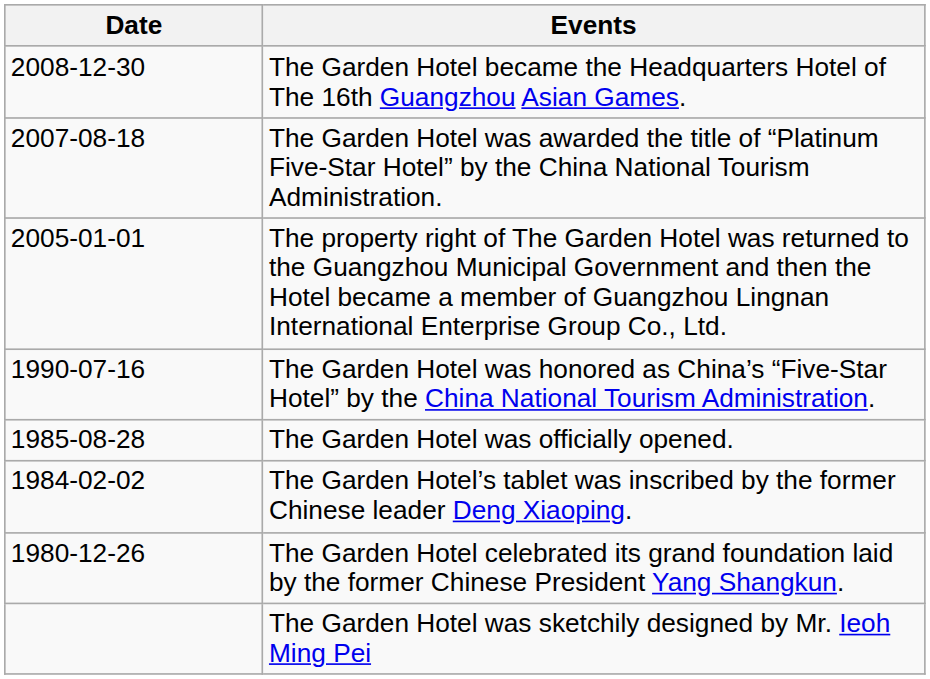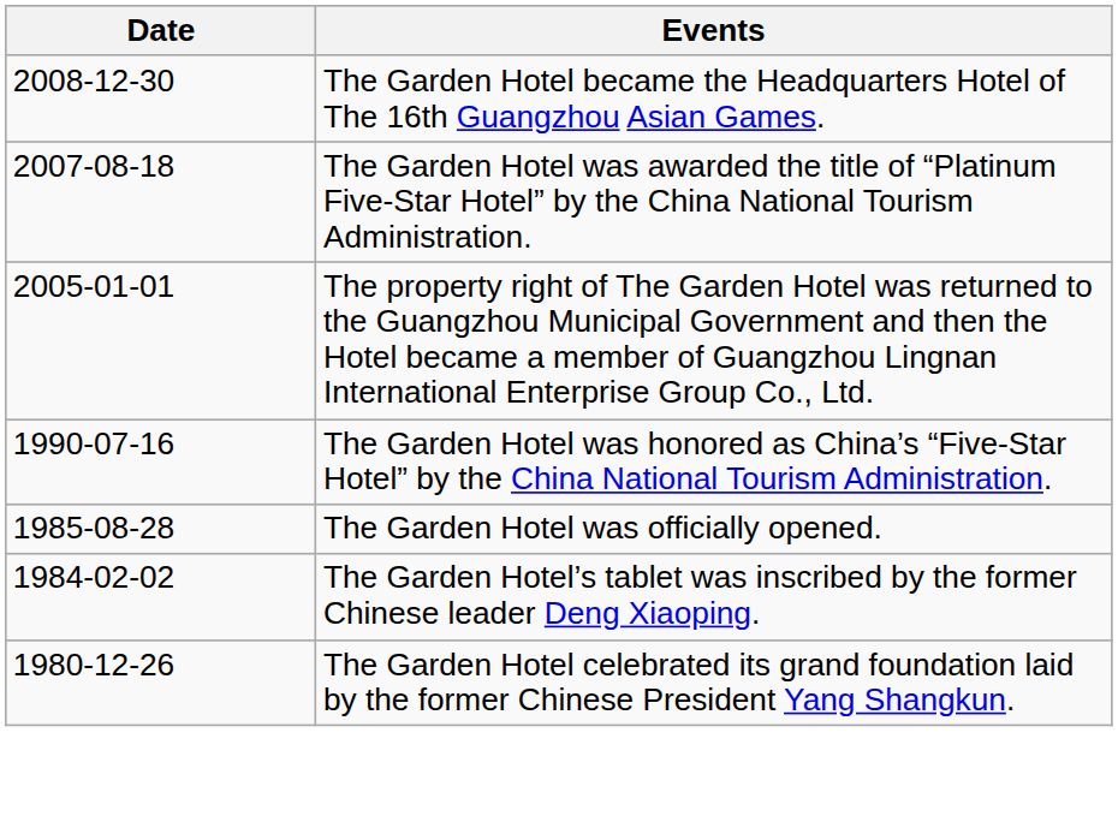- row: The Garden Hotel was sketchily designed by Mr. Ieoh Ming Pei
